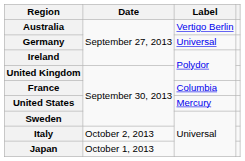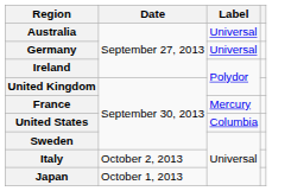Australia | Label: Vertigo Berlin -> Universal
France | Label: Columbia -> Mercury
United States | Label: Mercury -> Columbia
